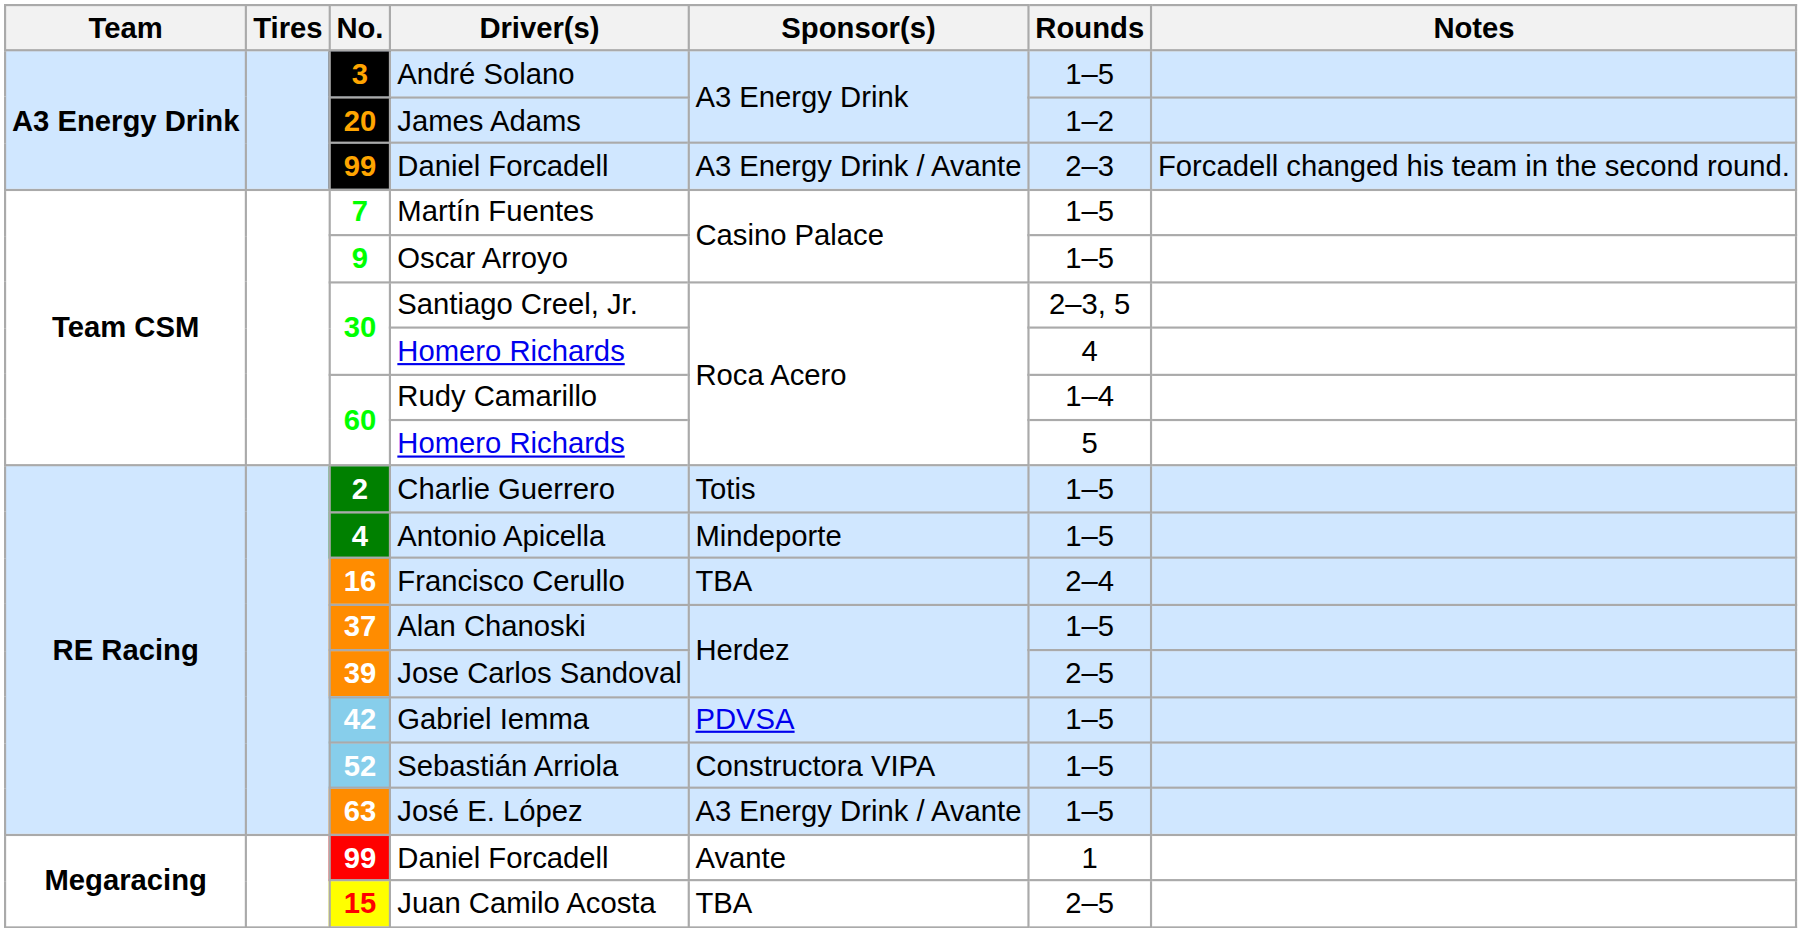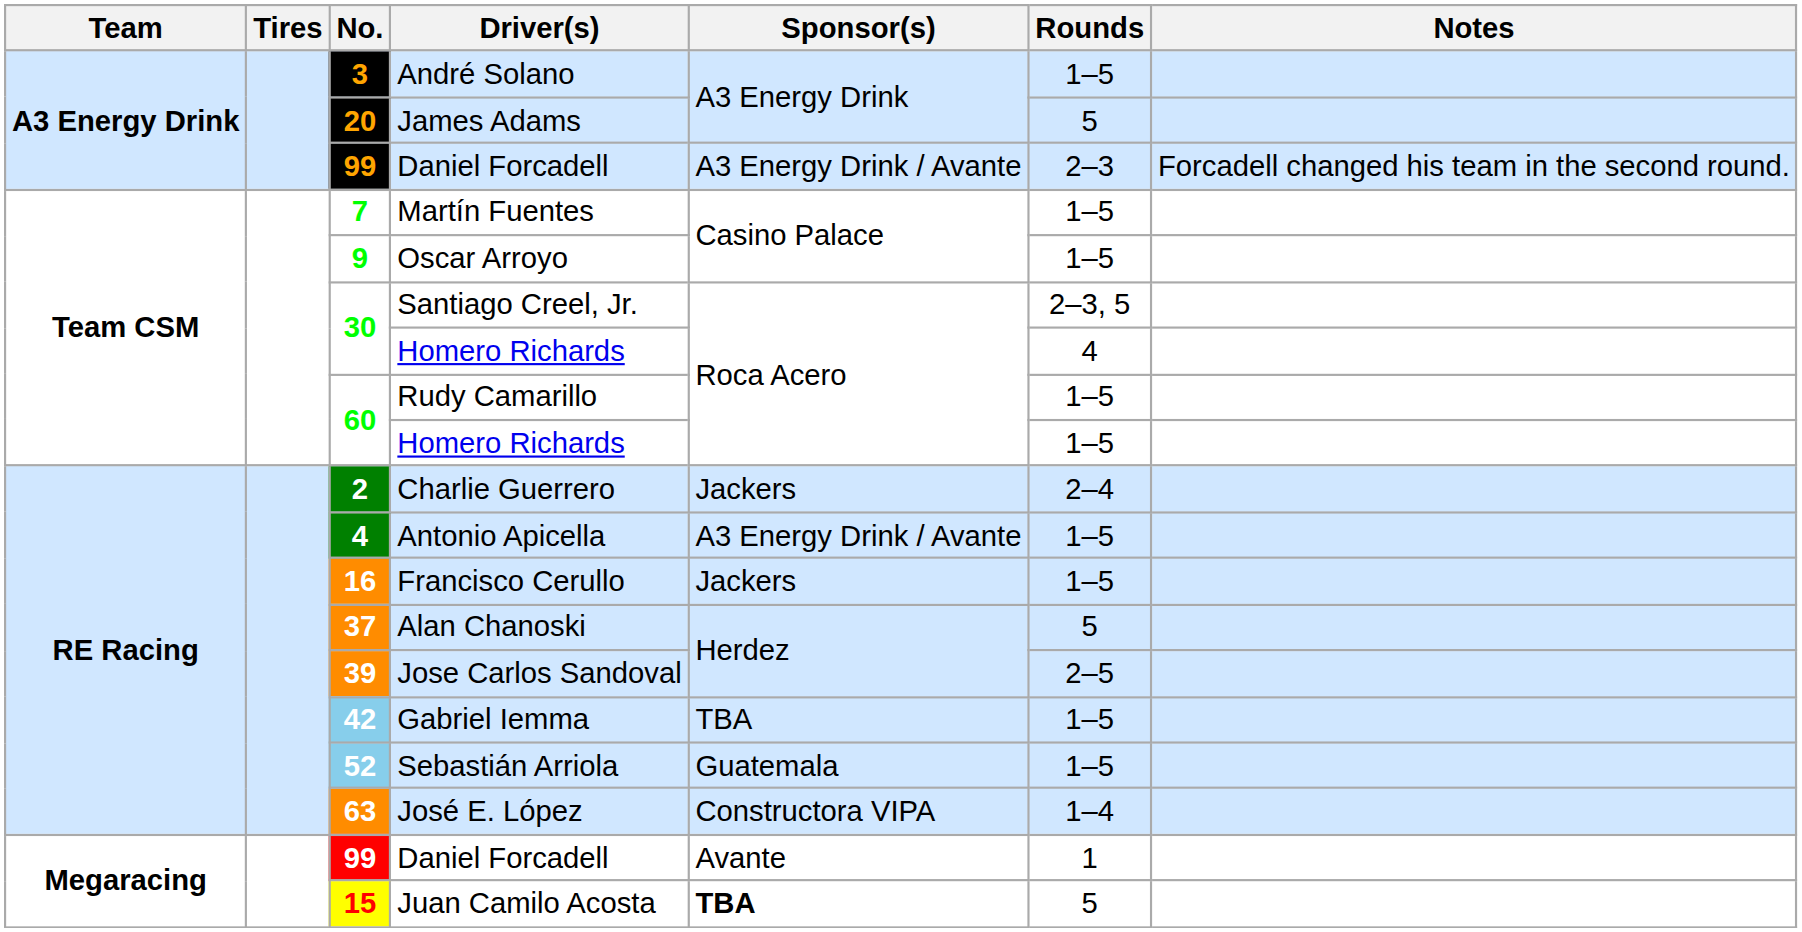James Adams | Rounds: 1–2 -> 5
Rudy Camarillo | Rounds: 1–4 -> 1–5
60 / Homero Richards | Rounds: 5 -> 1–5
Charlie Guerrero | Sponsor(s): Totis -> Jackers
Charlie Guerrero | Rounds: 1–5 -> 2–4
Antonio Apicella | Sponsor(s): Mindeporte -> A3 Energy Drink / Avante
Francisco Cerullo | Sponsor(s): TBA -> Jackers
Francisco Cerullo | Rounds: 2–4 -> 1–5
Alan Chanoski | Rounds: 1–5 -> 5
Gabriel Iemma | Sponsor(s): PDVSA -> TBA
Sebastián Arriola | Sponsor(s): Constructora VIPA -> Guatemala
José E. López | Sponsor(s): A3 Energy Drink / Avante -> Constructora VIPA
José E. López | Rounds: 1–5 -> 1–4
Juan Camilo Acosta | Sponsor(s): normal -> bold
Juan Camilo Acosta | Rounds: 2–5 -> 5
